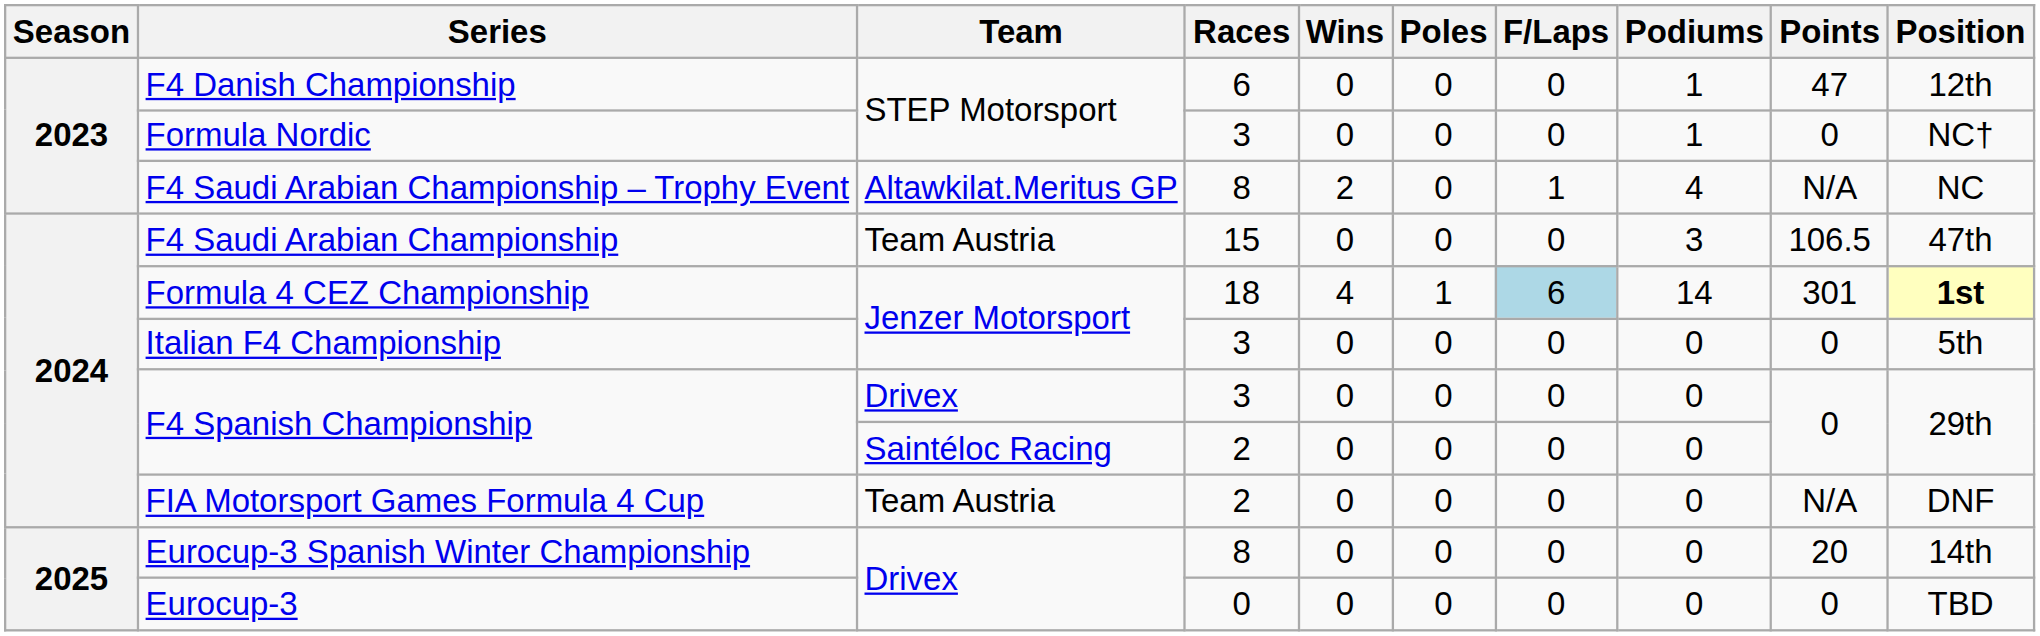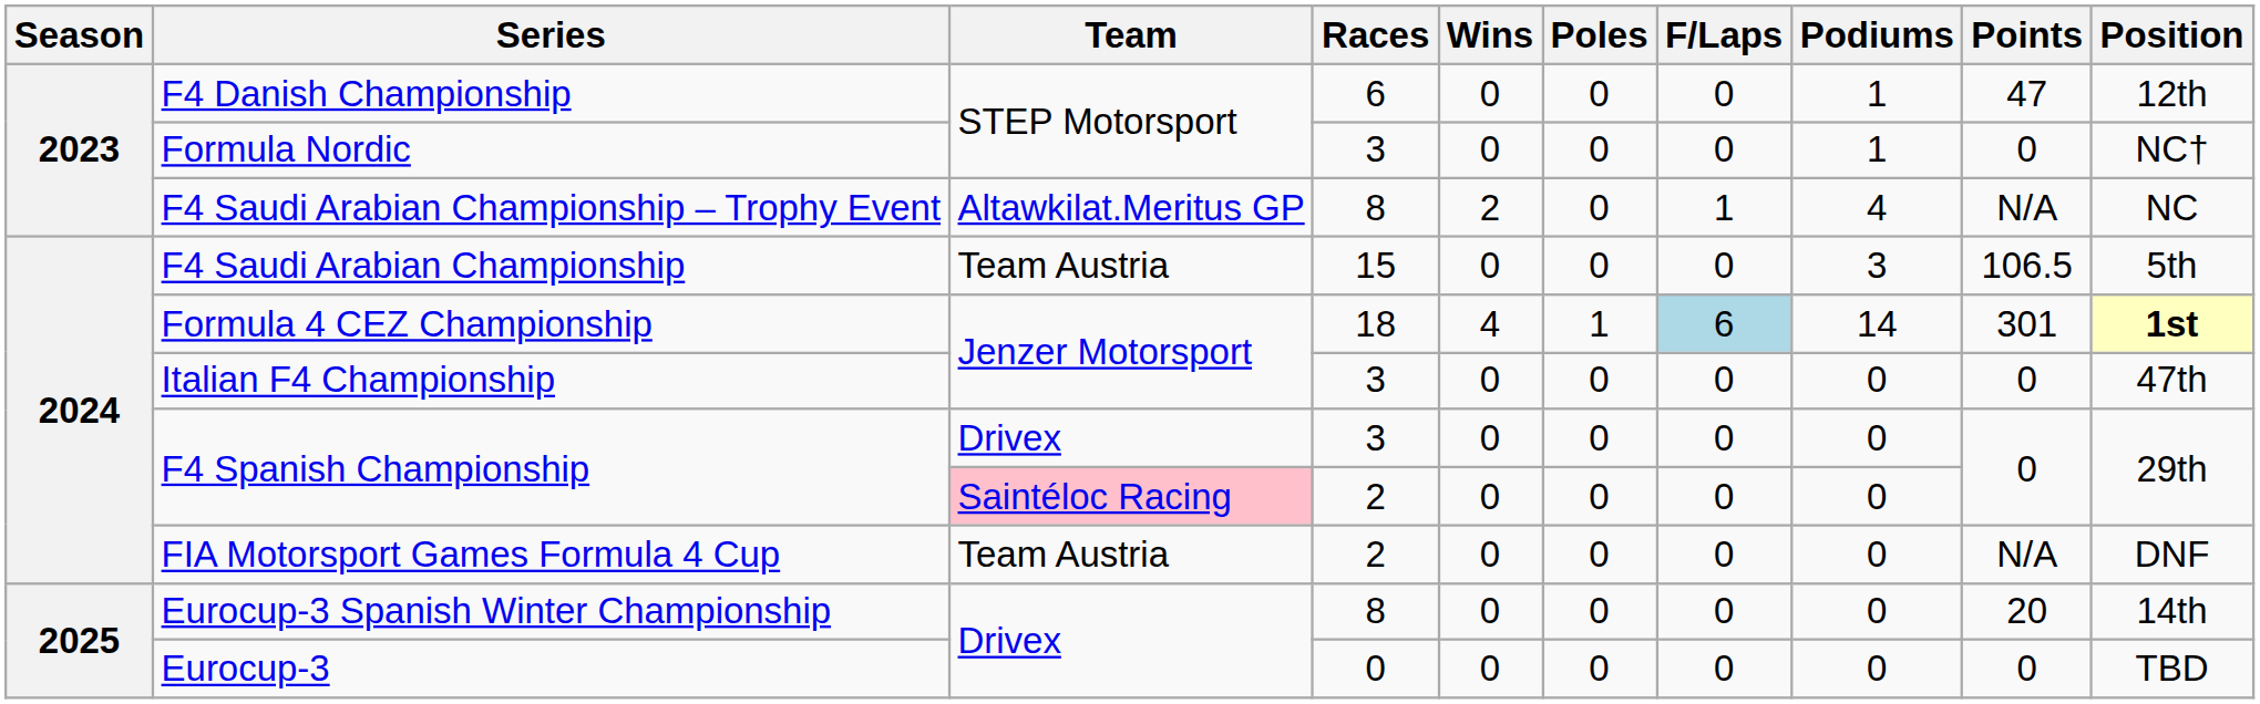F4 Saudi Arabian Championship | Position: 47th -> 5th
Italian F4 Championship | Position: 5th -> 47th
F4 Spanish Championship / 2 | Team: no background -> pink background
